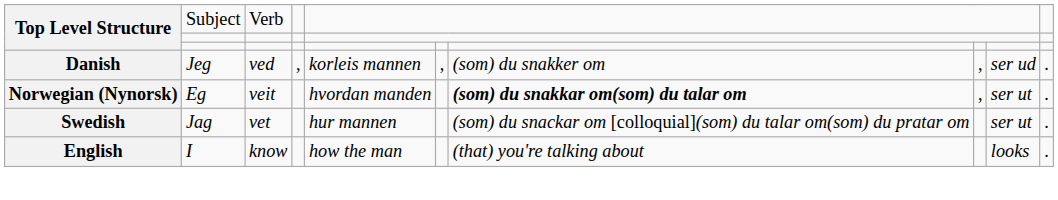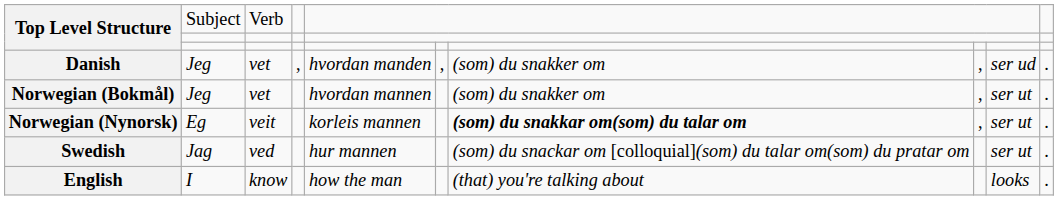Danish | column 3: ved -> vet
Danish | column 5: korleis mannen -> hvordan manden
+ row: Norwegian (Bokmål) | Jeg | vet | hvordan mannen | (som) du snakker om | , | ser ut | .
Norwegian (Nynorsk) | column 5: hvordan manden -> korleis mannen
Swedish | column 3: vet -> ved
